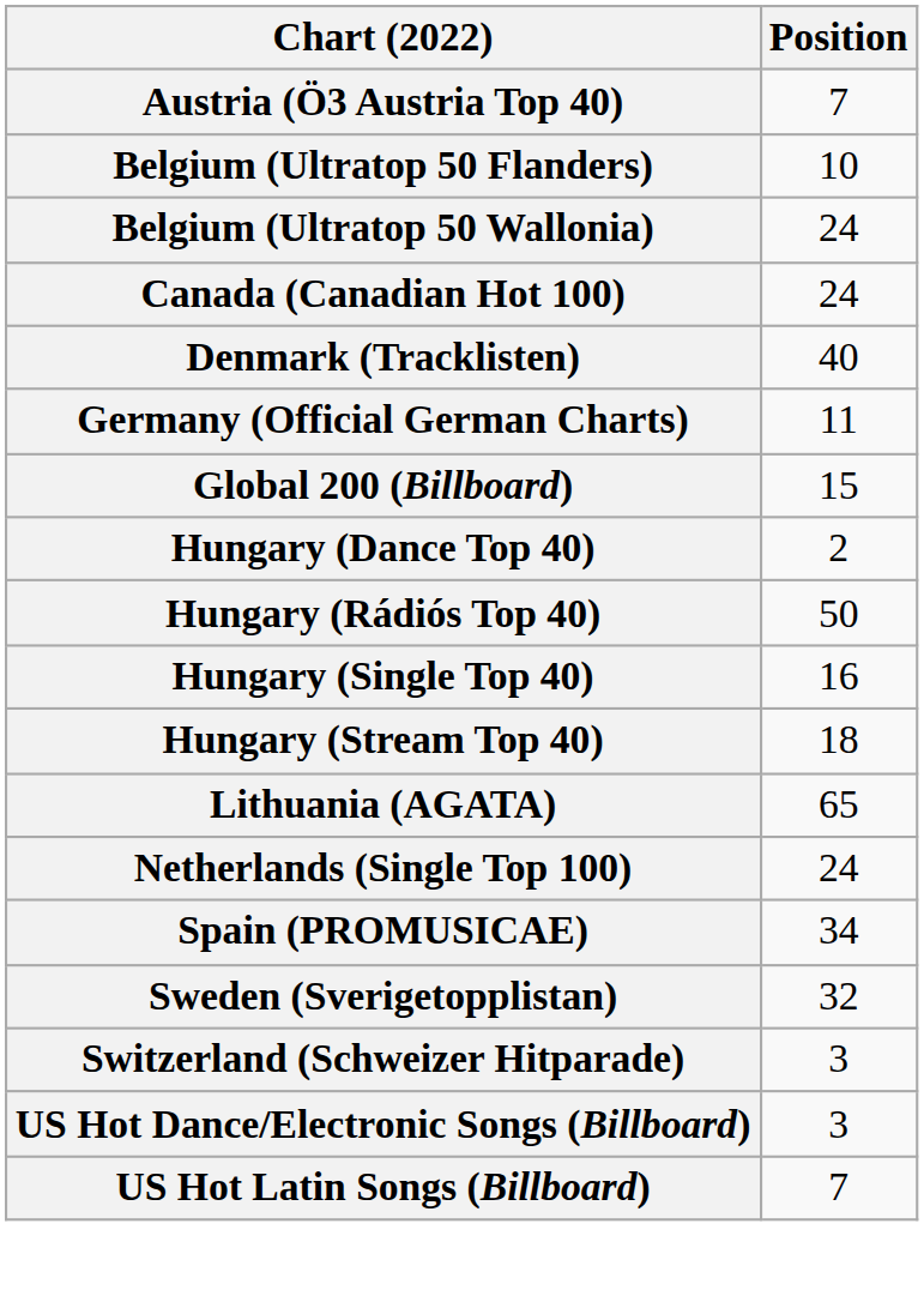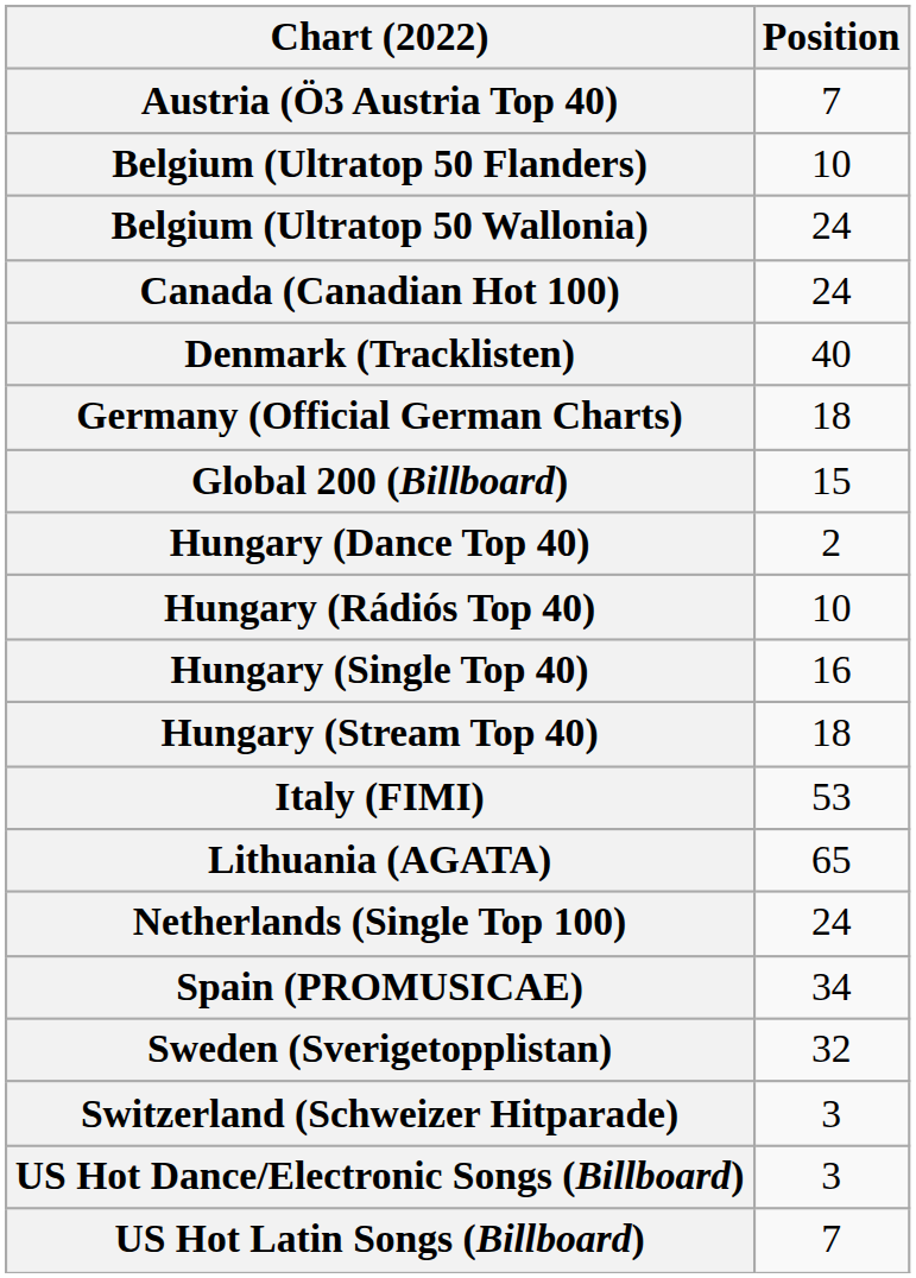Germany (Official German Charts) | Position: 11 -> 18
Hungary (Rádiós Top 40) | Position: 50 -> 10
+ row: Italy (FIMI) | 53
